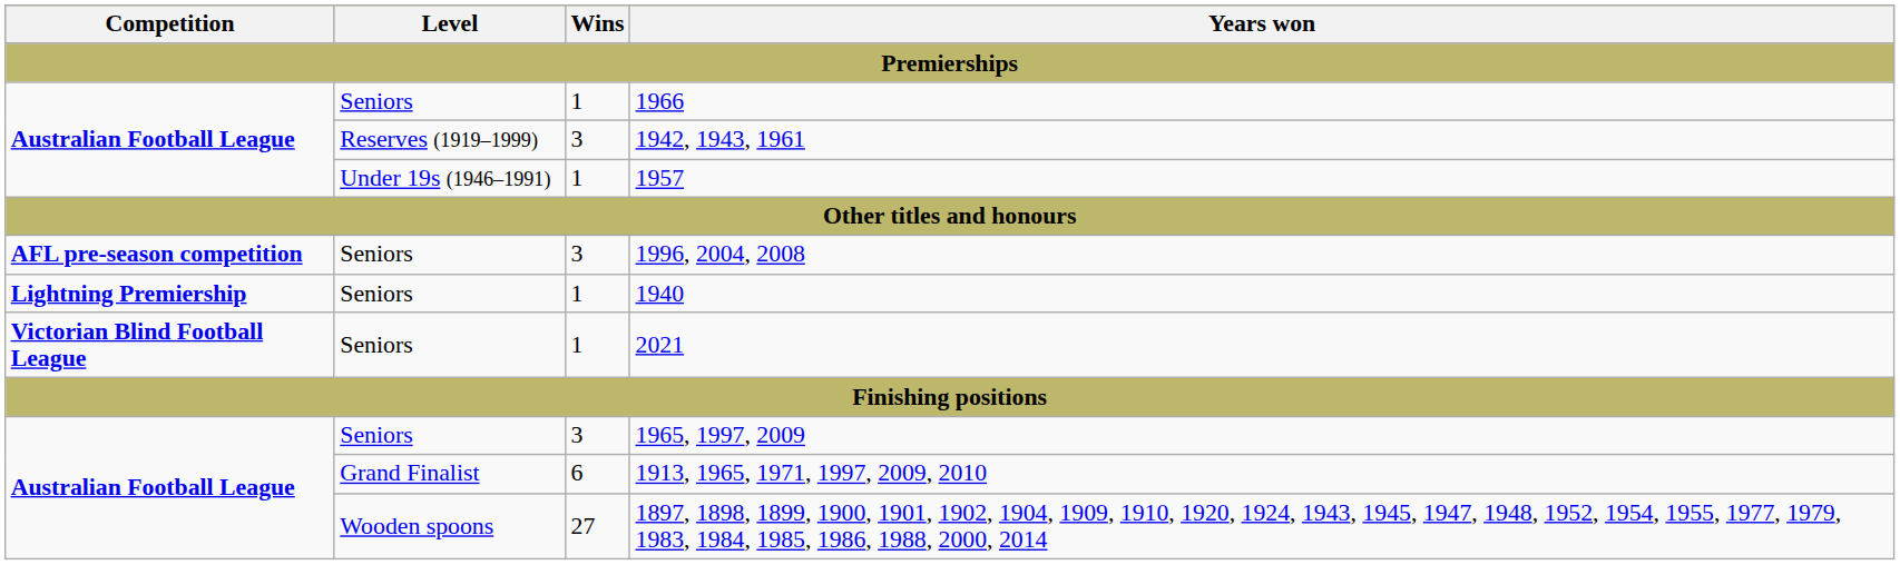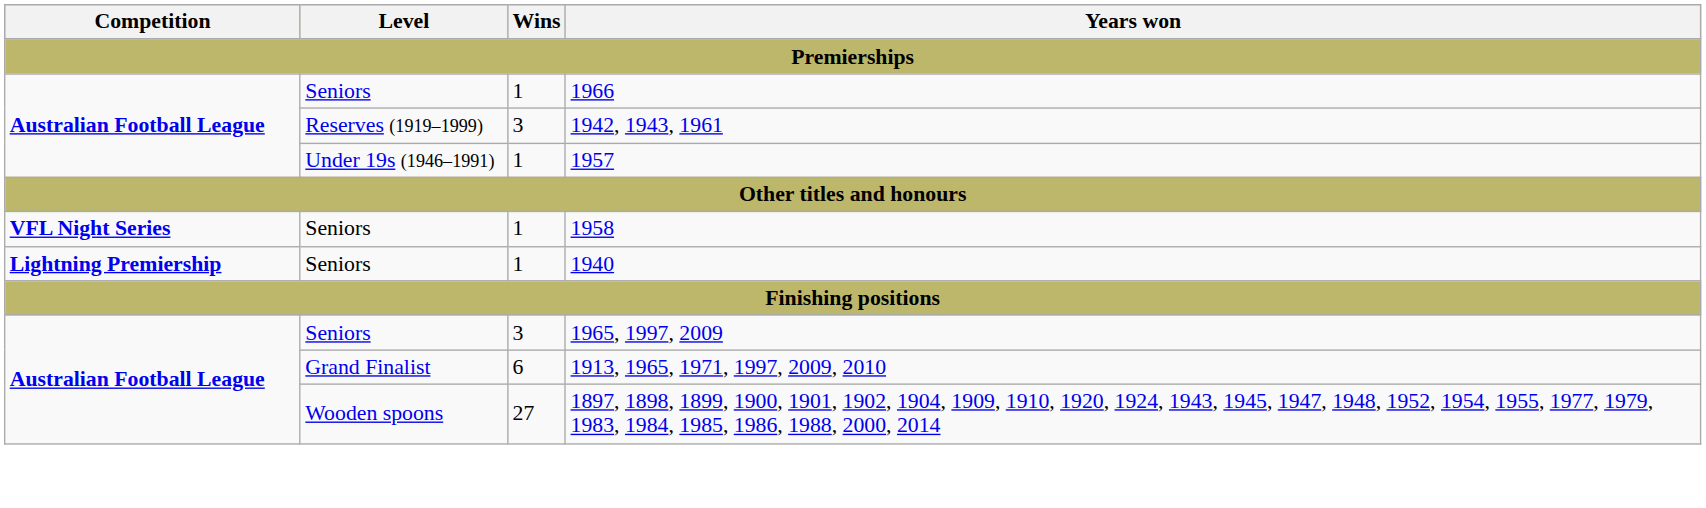- row: AFL pre-season competition | Seniors | 3 | 1996, 2004, 2008
+ row: VFL Night Series | Seniors | 1 | 1958
- row: Victorian Blind Football League | Seniors | 1 | 2021
